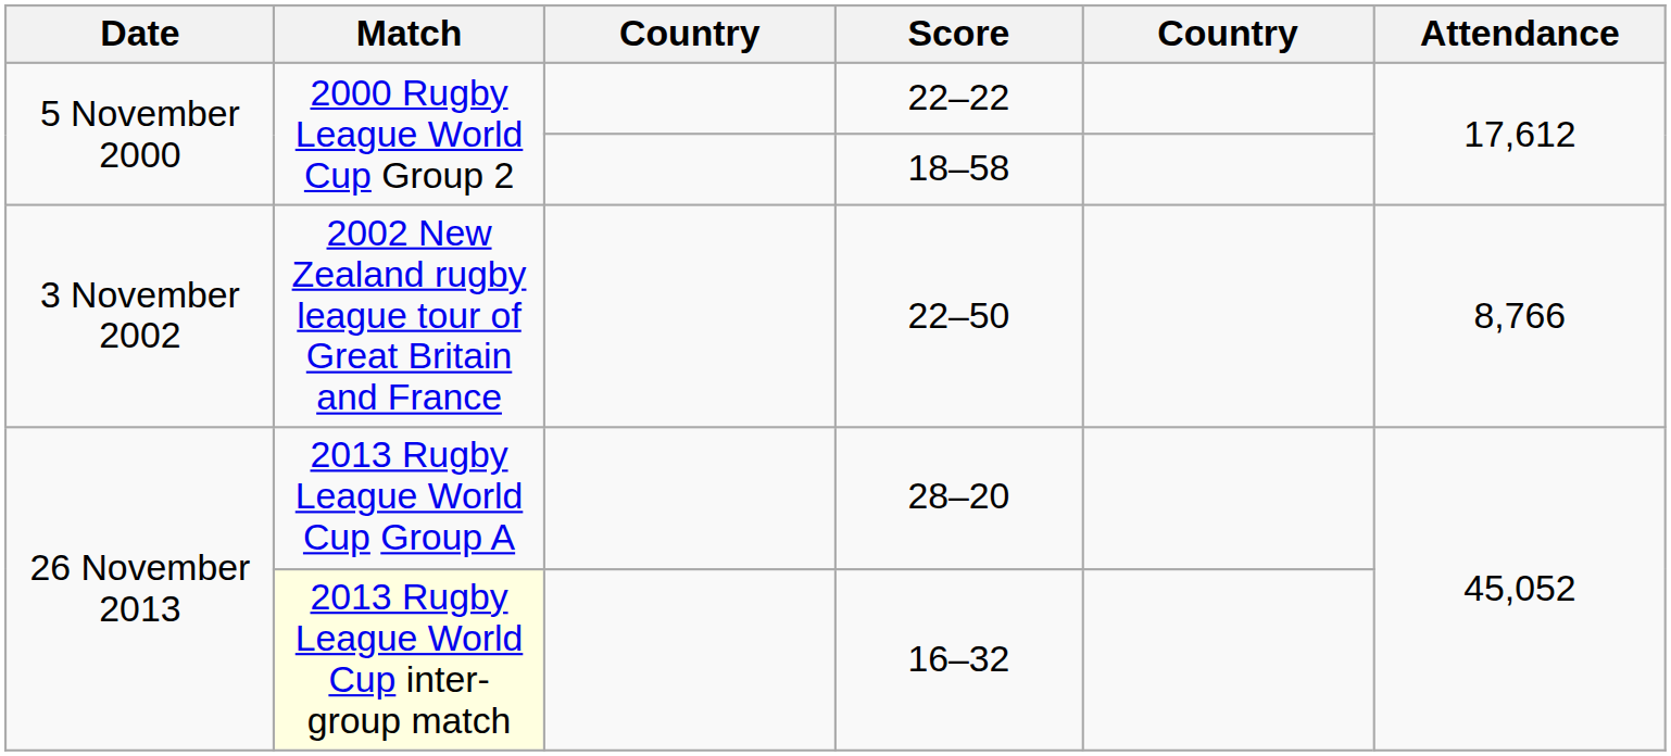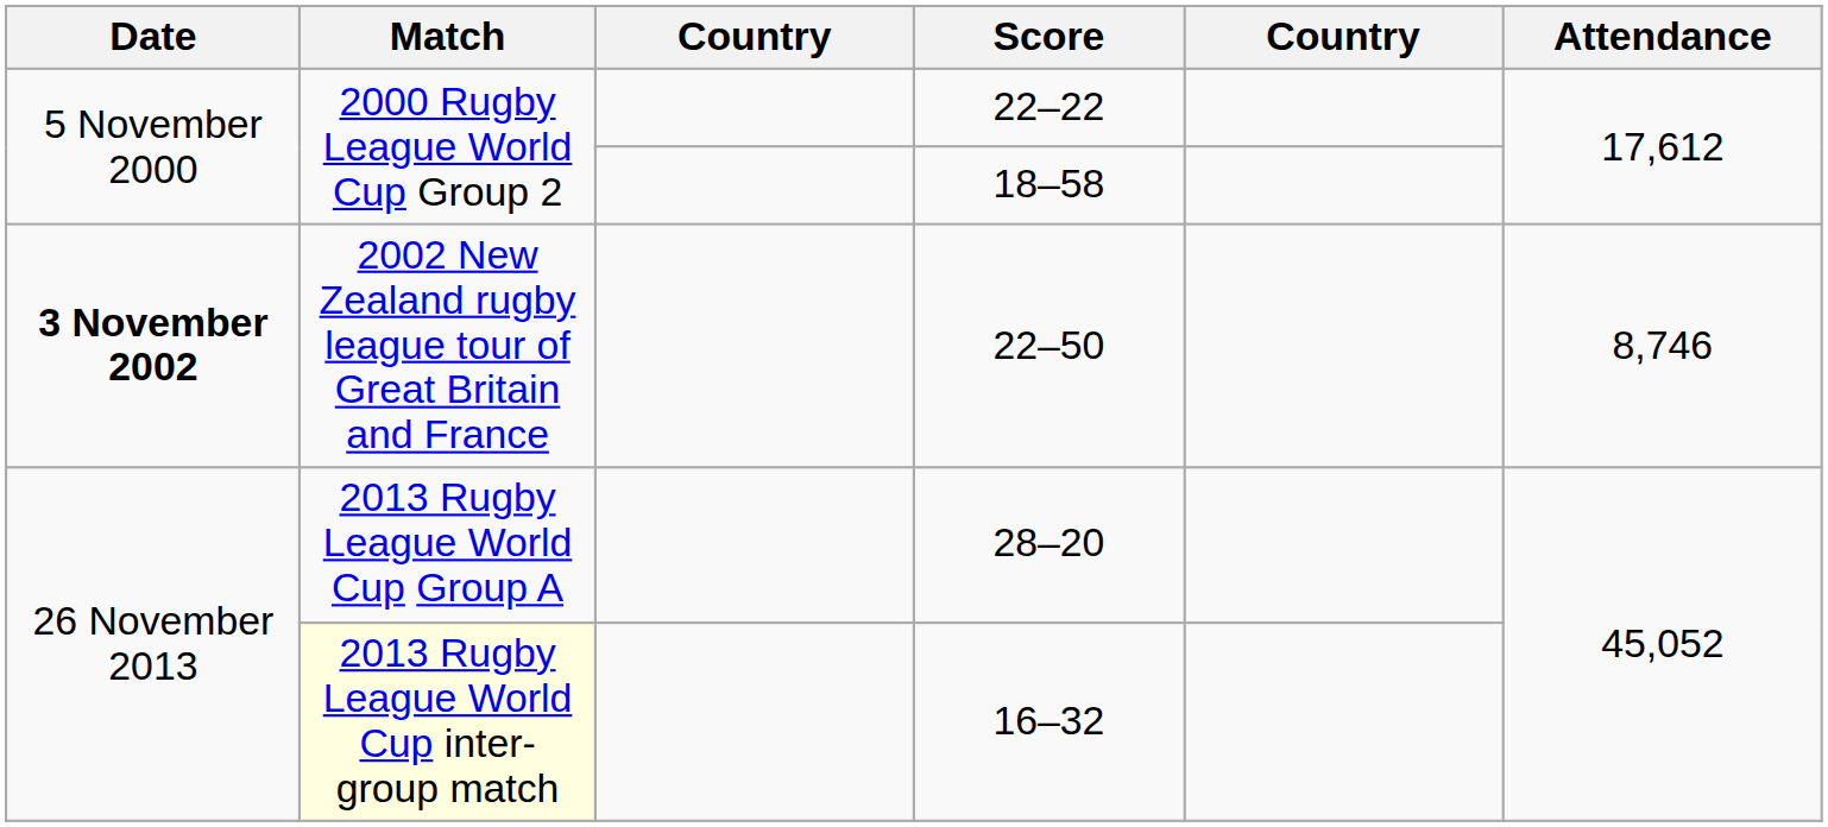22–50 | Date: normal -> bold
22–50 | Attendance: 8,766 -> 8,746
